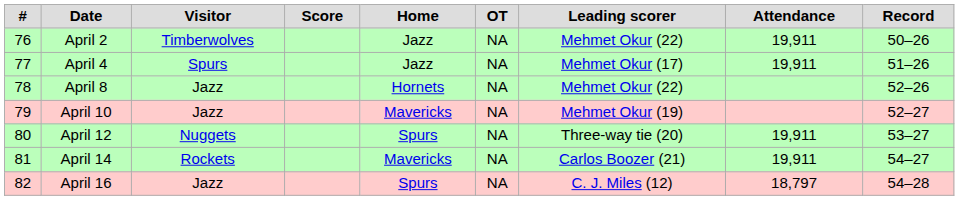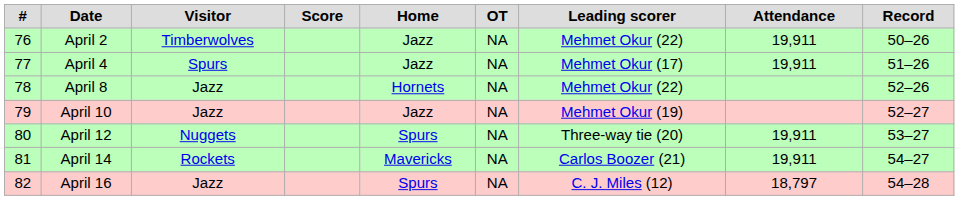April 10 | Home: Mavericks -> Jazz
